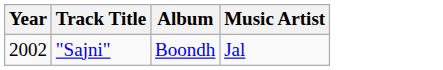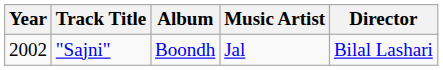+ column: Director | Bilal Lashari
